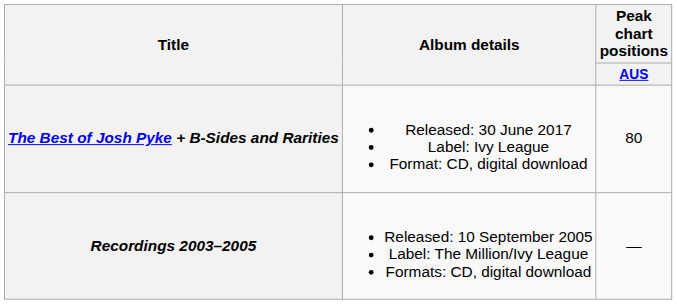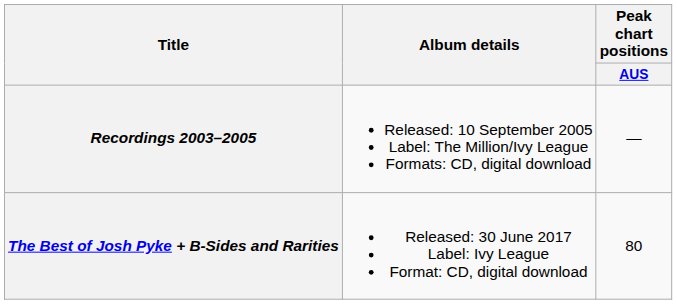rows swapped: Recordings 2003–2005 <-> The Best of Josh Pyke + B-Sides and Rarities
